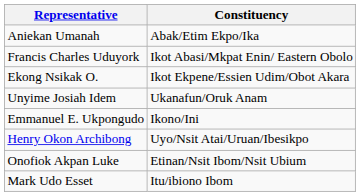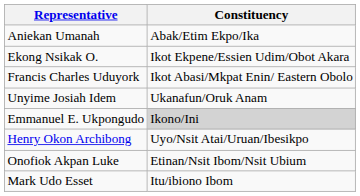rows swapped: Francis Charles Uduyork <-> Ekong Nsikak O.
Emmanuel E. Ukpongudo | Constituency: no background -> lightgrey background
